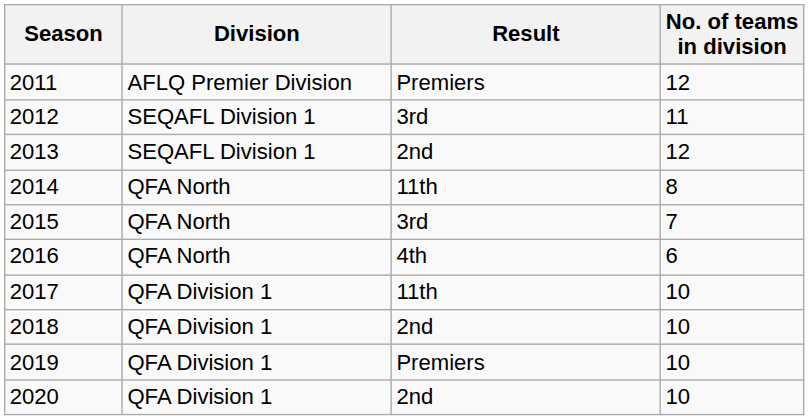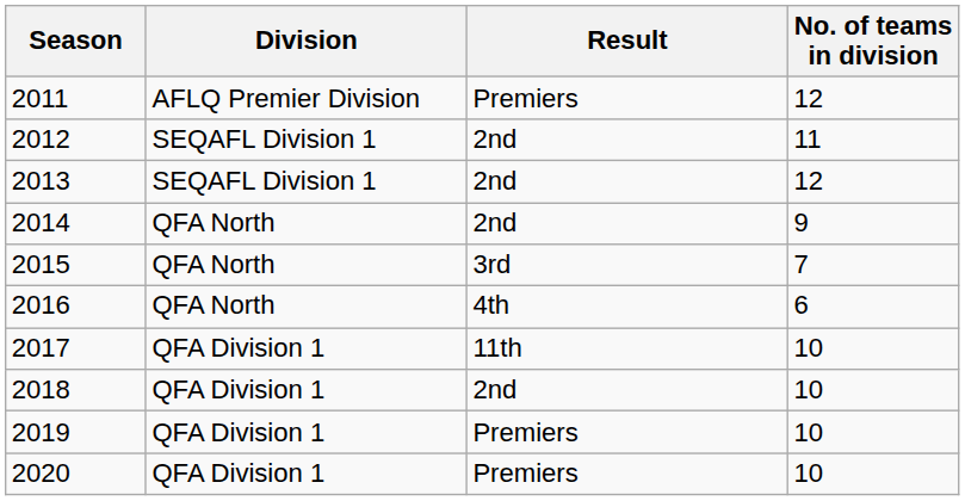2012 | Result: 3rd -> 2nd
2014 | Result: 11th -> 2nd
2014 | No. of teams in division: 8 -> 9
2020 | Result: 2nd -> Premiers
